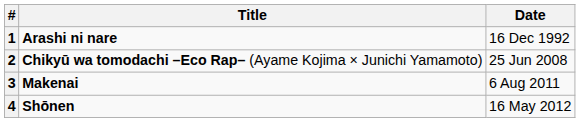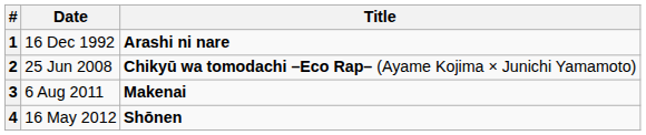columns swapped: Date <-> Title
